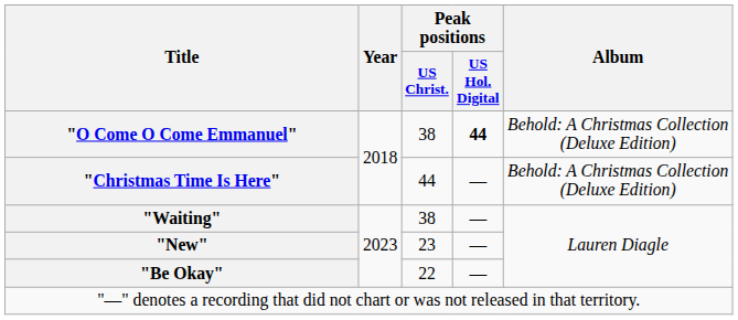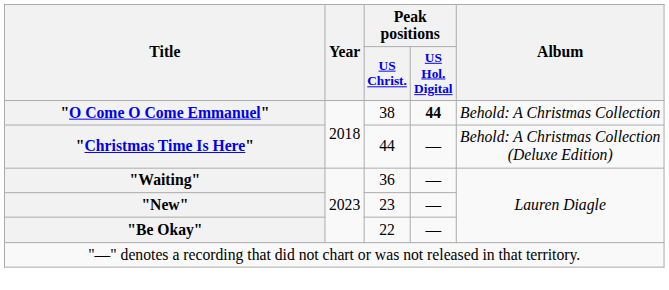"O Come O Come Emmanuel" | Album: Behold: A Christmas Collection (Deluxe Edition) -> Behold: A Christmas Collection
"Waiting" | Peak positions / US Christ.: 38 -> 36
